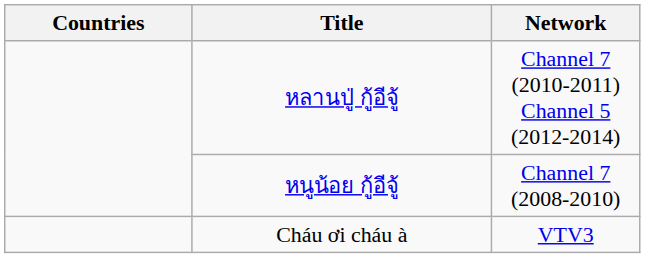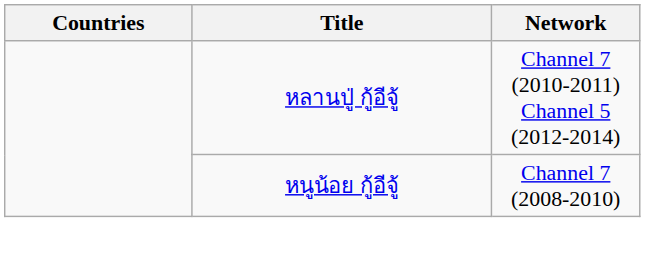- row: Cháu ơi cháu à | VTV3
